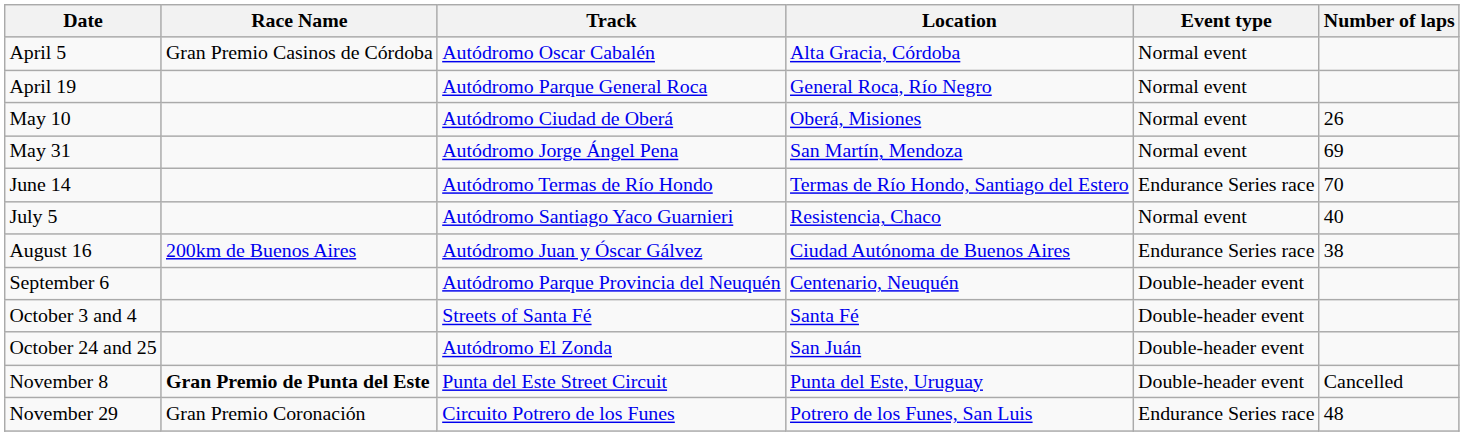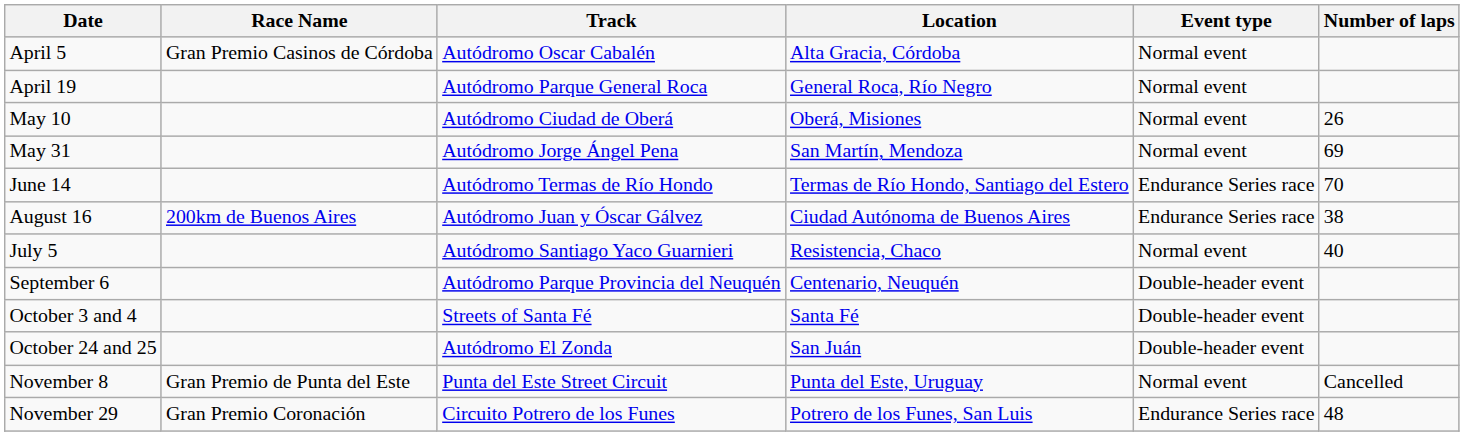rows swapped: July 5 <-> August 16
November 8 | Race Name: bold -> normal
November 8 | Event type: Double-header event -> Normal event
